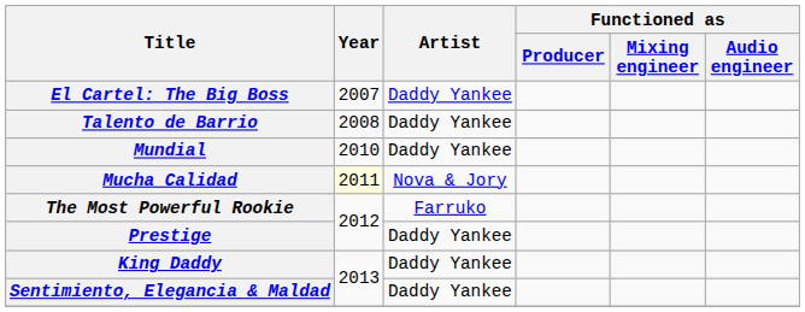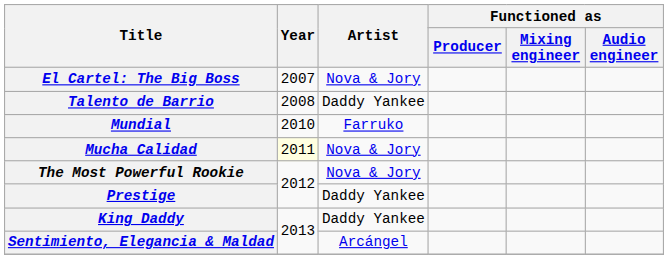El Cartel: The Big Boss | Artist: Daddy Yankee -> Nova & Jory
Mundial | Artist: Daddy Yankee -> Farruko
The Most Powerful Rookie | Artist: Farruko -> Nova & Jory
Sentimiento, Elegancia & Maldad | Artist: Daddy Yankee -> Arcángel
